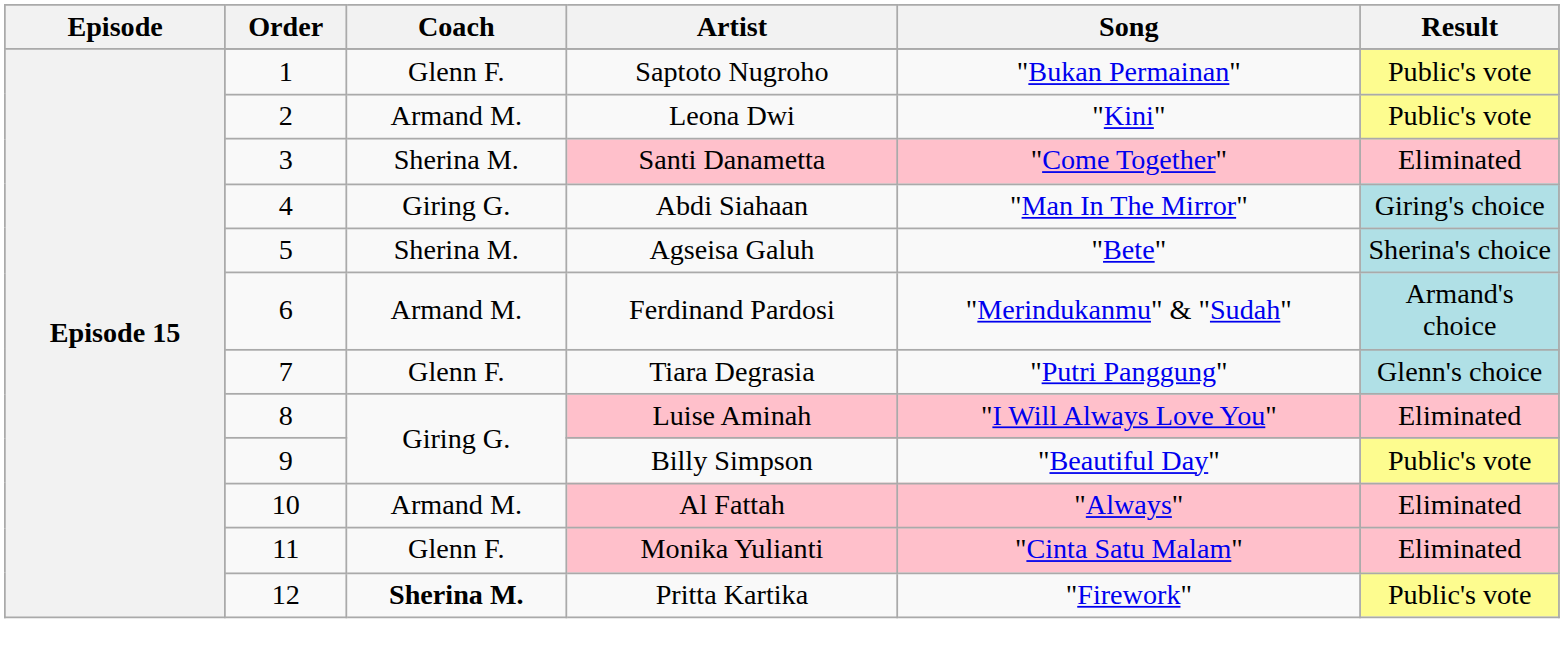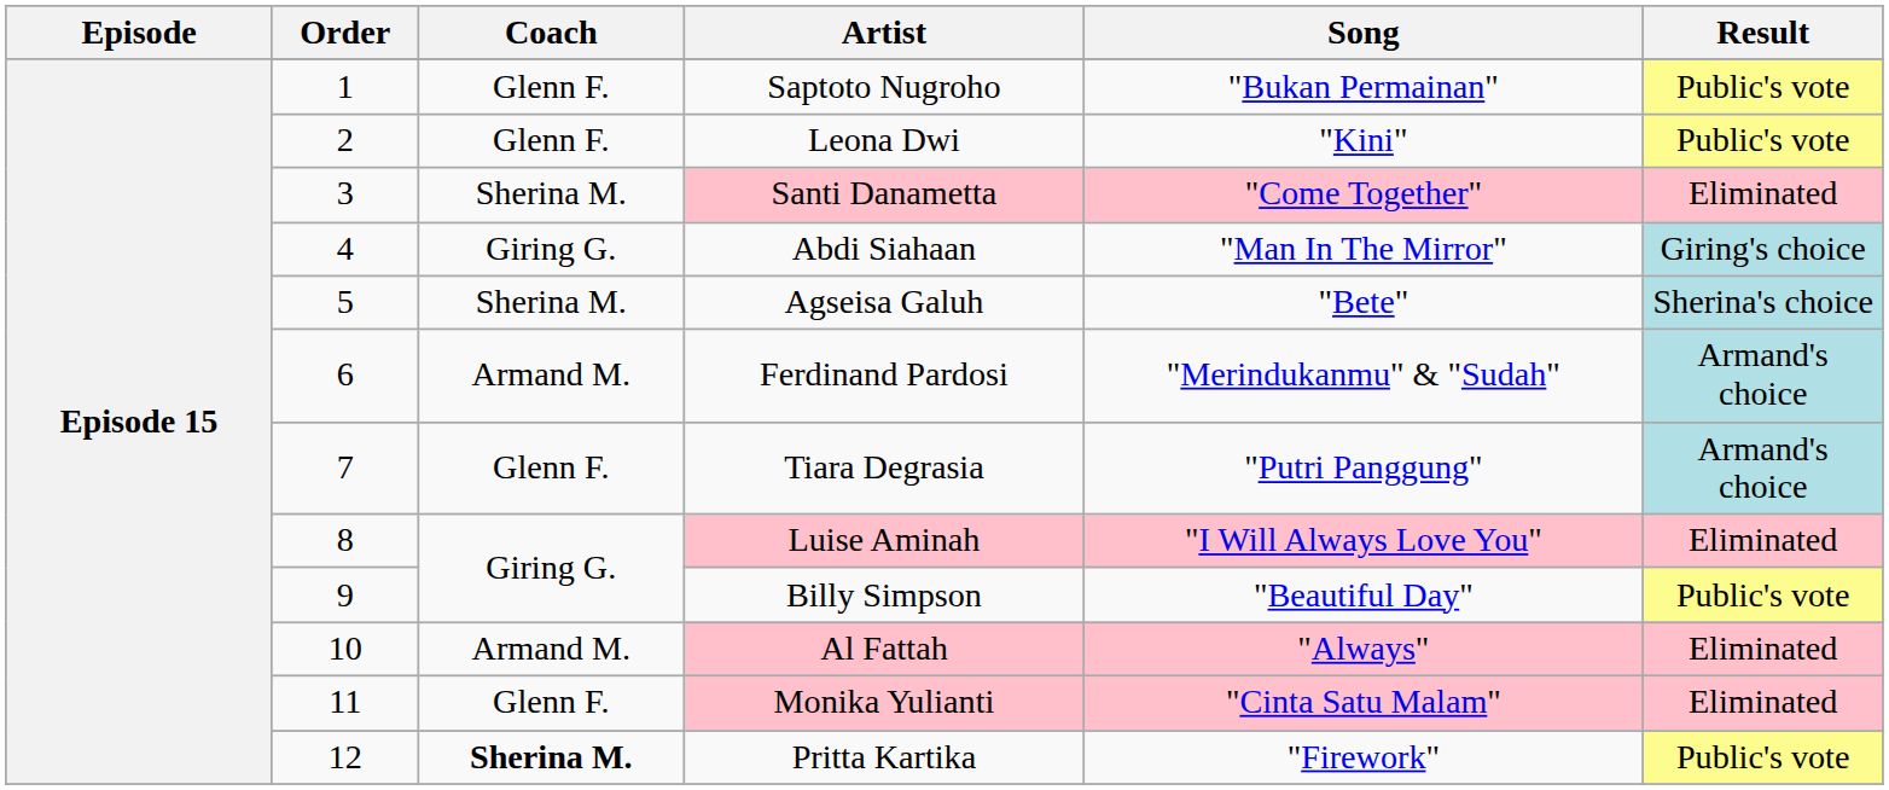Leona Dwi | Coach: Armand M. -> Glenn F.
Tiara Degrasia | Result: Glenn's choice -> Armand's choice
